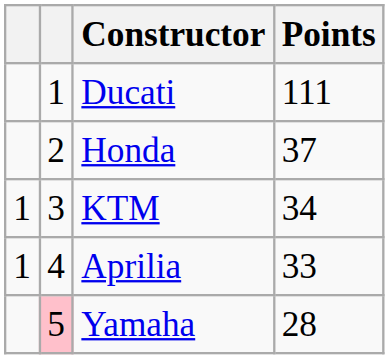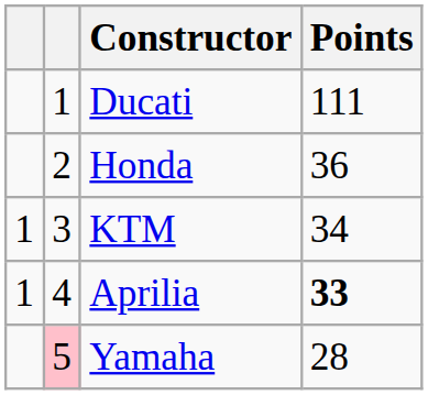Honda | Points: 37 -> 36
Aprilia | Points: normal -> bold
